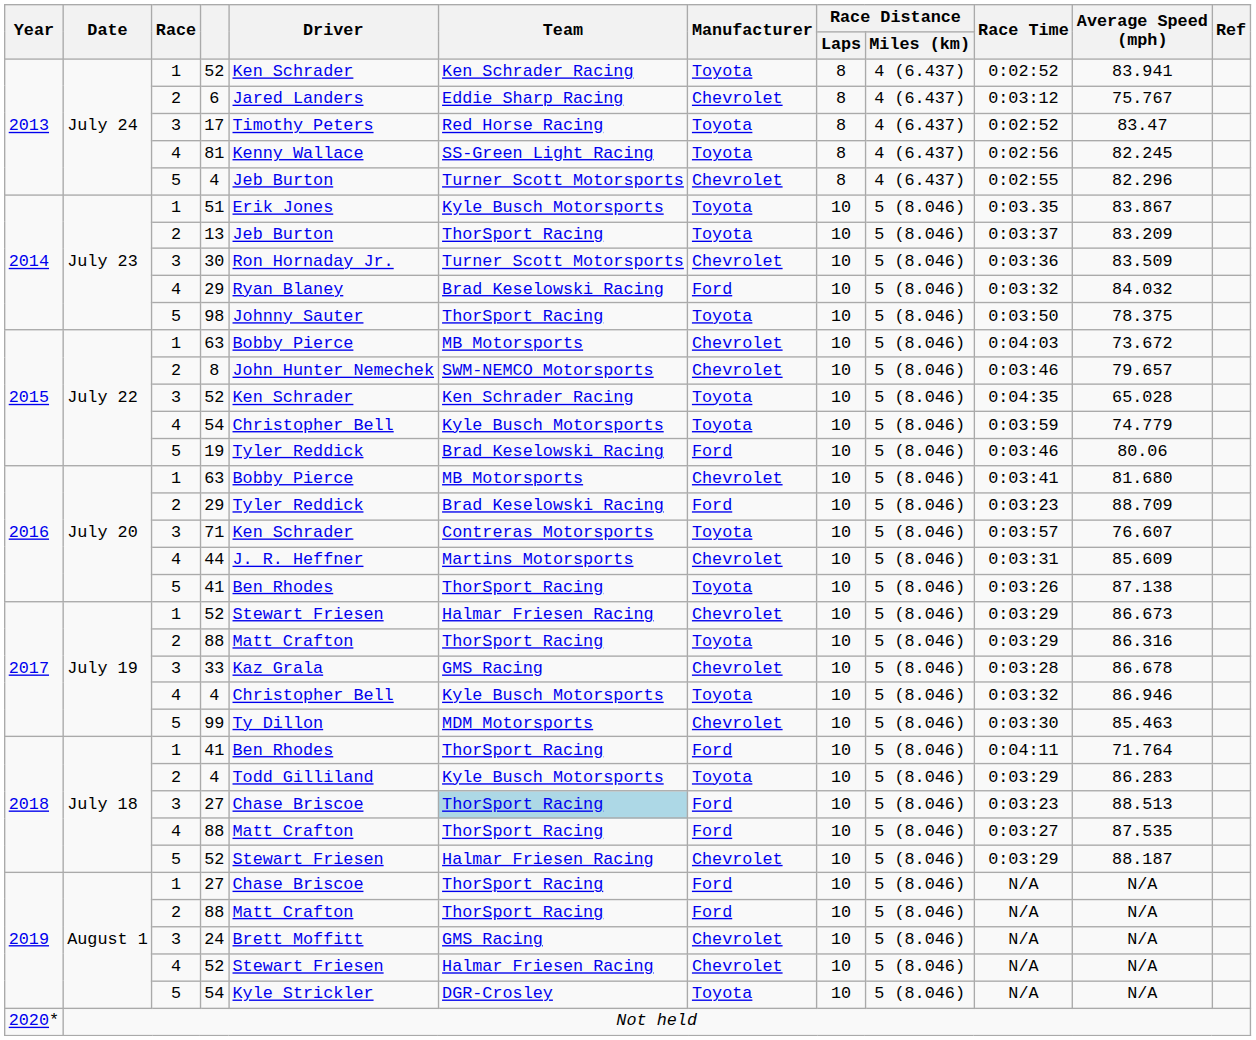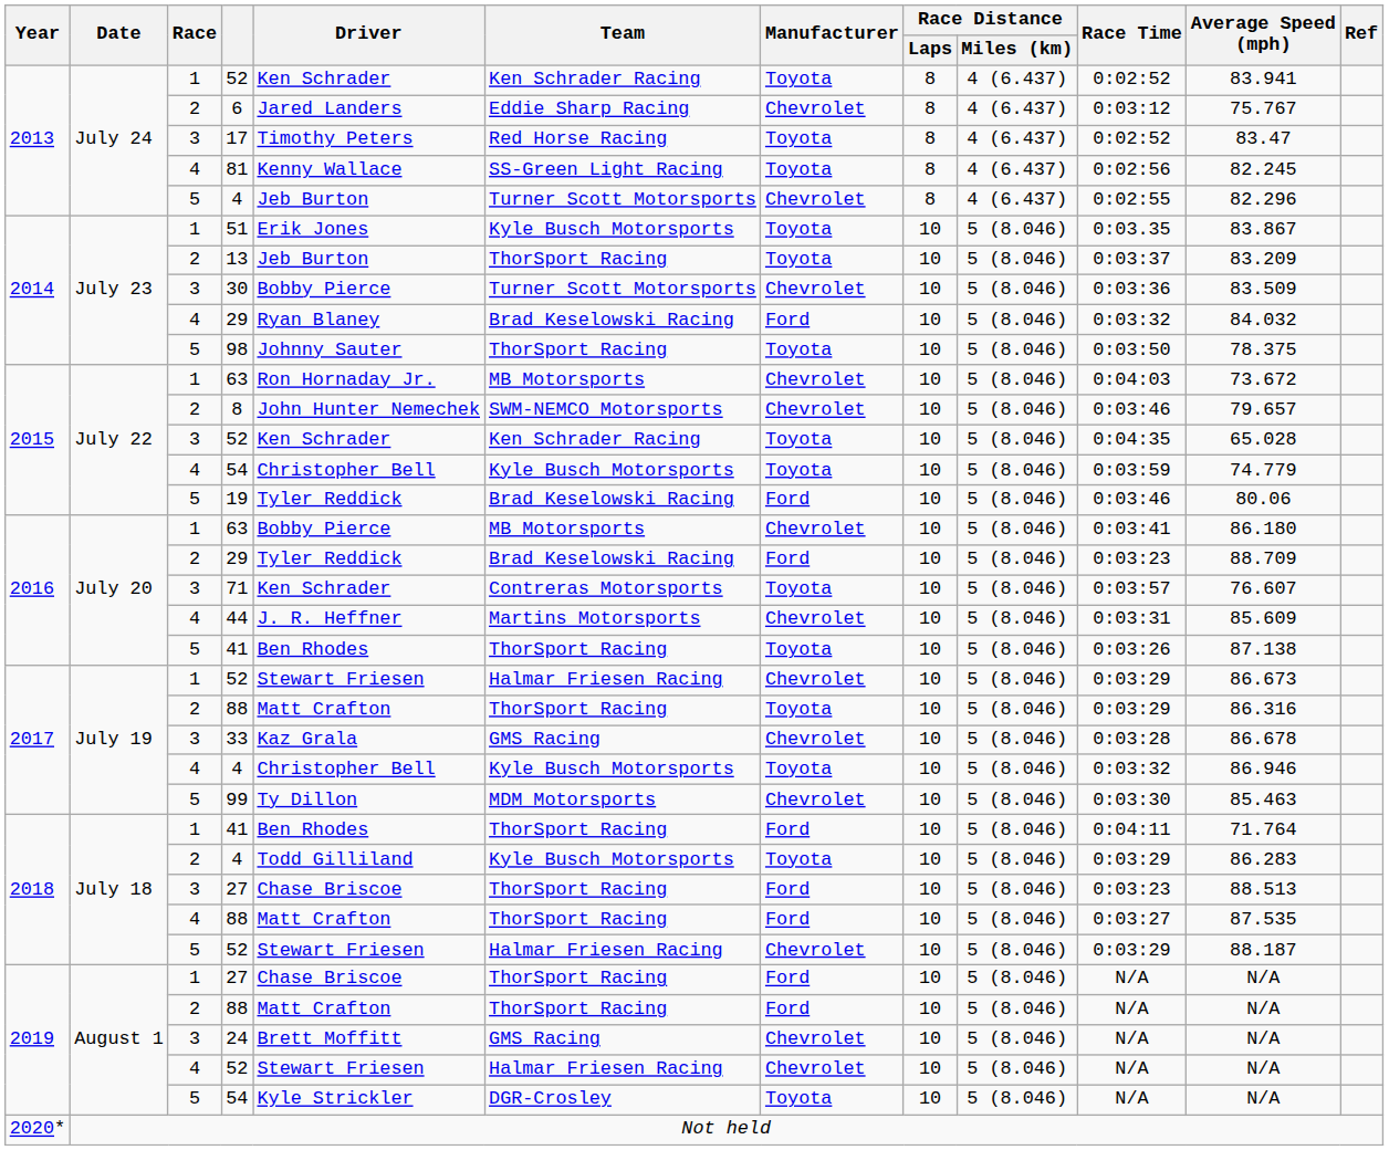30 | Driver: Ron Hornaday Jr. -> Bobby Pierce
2015 / 63 | Driver: Bobby Pierce -> Ron Hornaday Jr.
2016 / 63 | Average Speed (mph): 81.680 -> 86.180
2018 / 27 | Team: lightblue background -> no background
